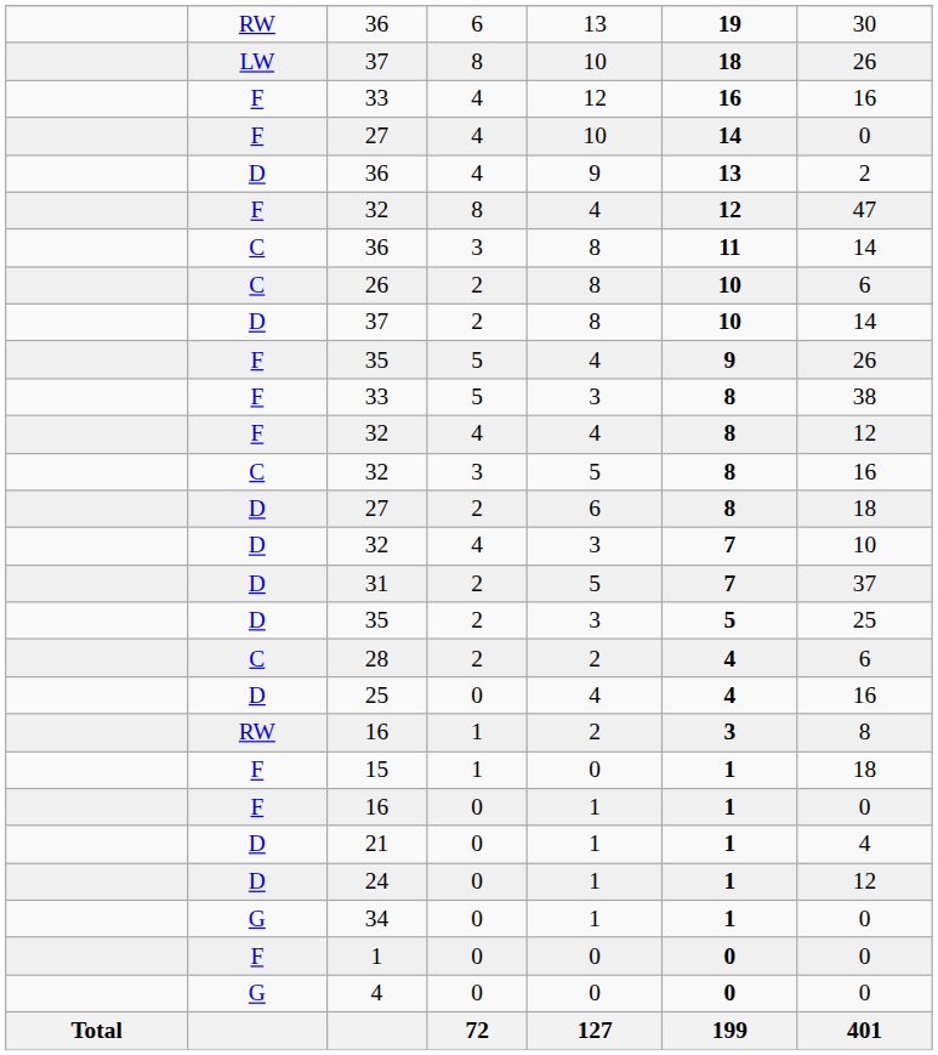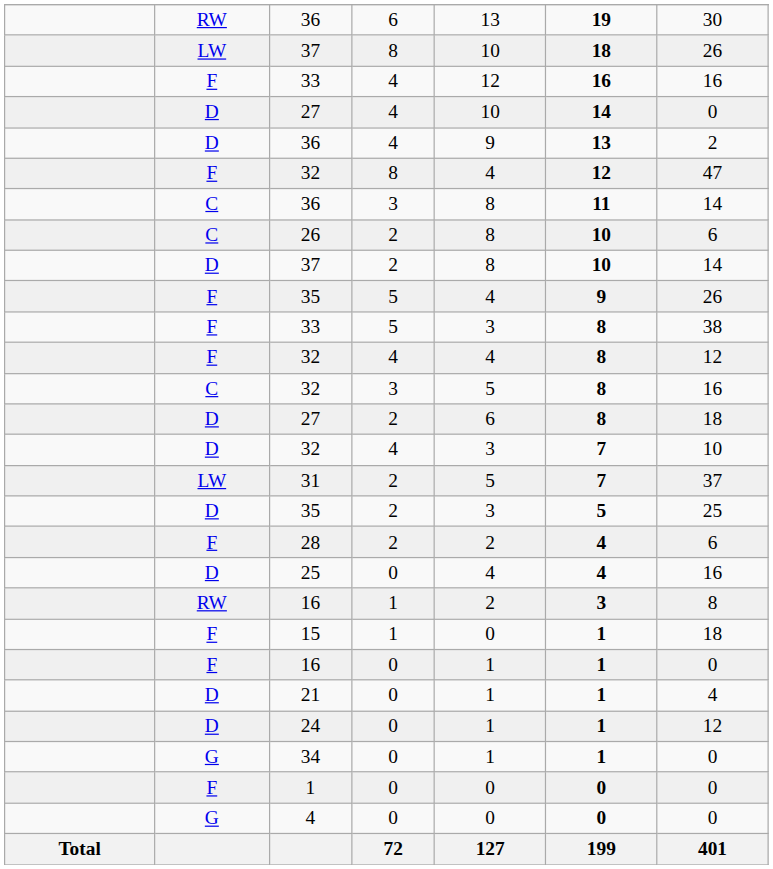27 / 4 | column 2: F -> D
31 | column 2: D -> LW
28 | column 2: C -> F
